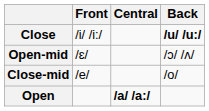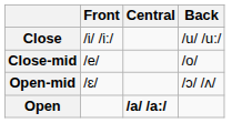Close | Back: bold -> normal
rows swapped: Close-mid <-> Open-mid
